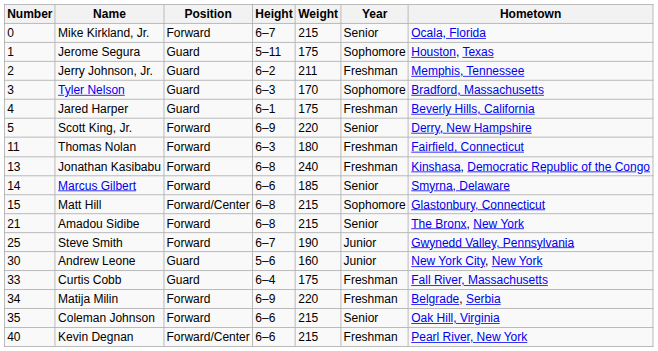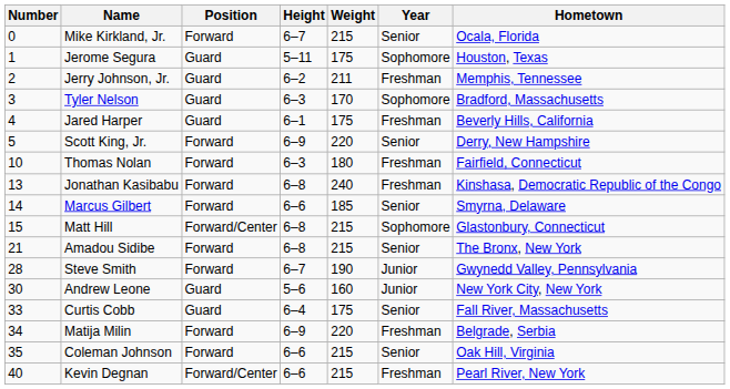Thomas Nolan | Number: 11 -> 10
Steve Smith | Number: 25 -> 28
Curtis Cobb | Year: Freshman -> Senior
